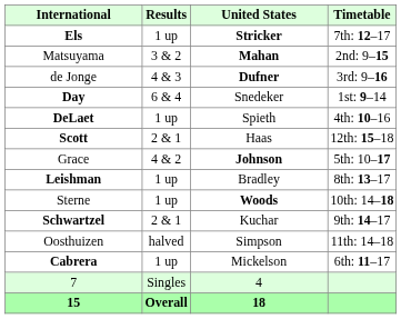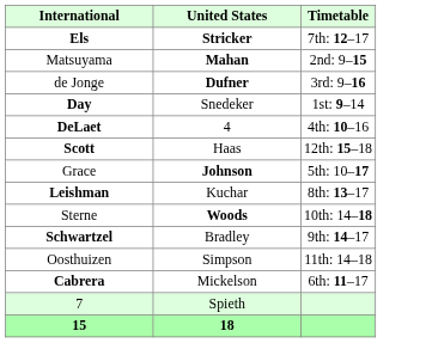- column: Results | 1 up | 3 & 2 | 4 & 3 | 6 & 4 | 1 up | 2 & 1 | 4 & 2 | 1 up | 1 up | 2 & 1 | halved | 1 up | Singles | Overall
DeLaet | United States: Spieth -> 4
Leishman | United States: Bradley -> Kuchar
Schwartzel | United States: Kuchar -> Bradley
7 | United States: 4 -> Spieth
